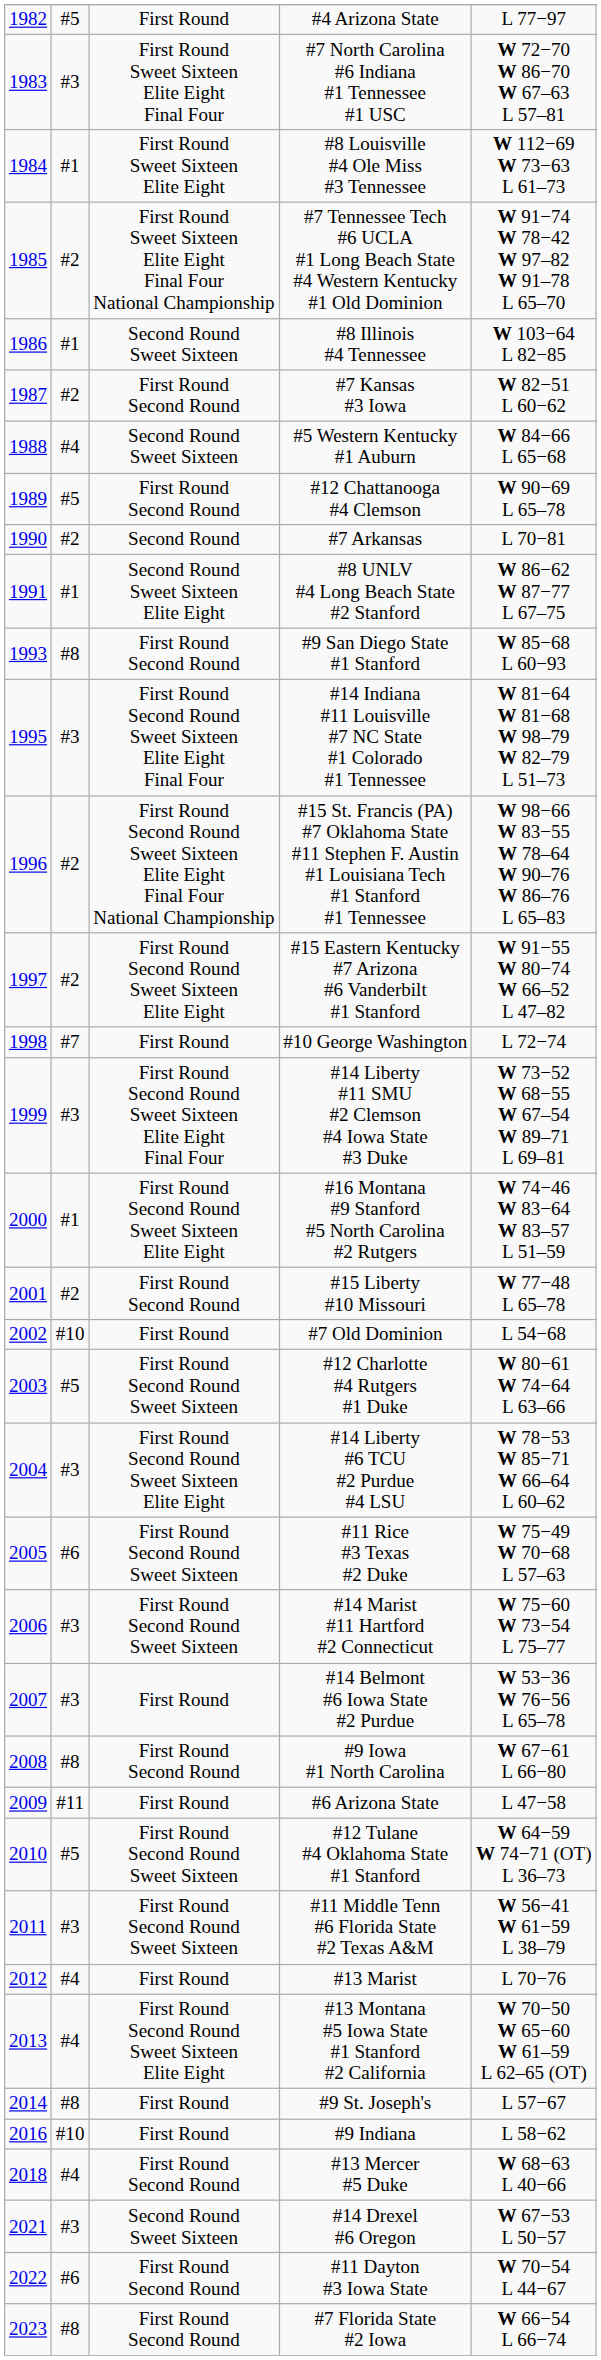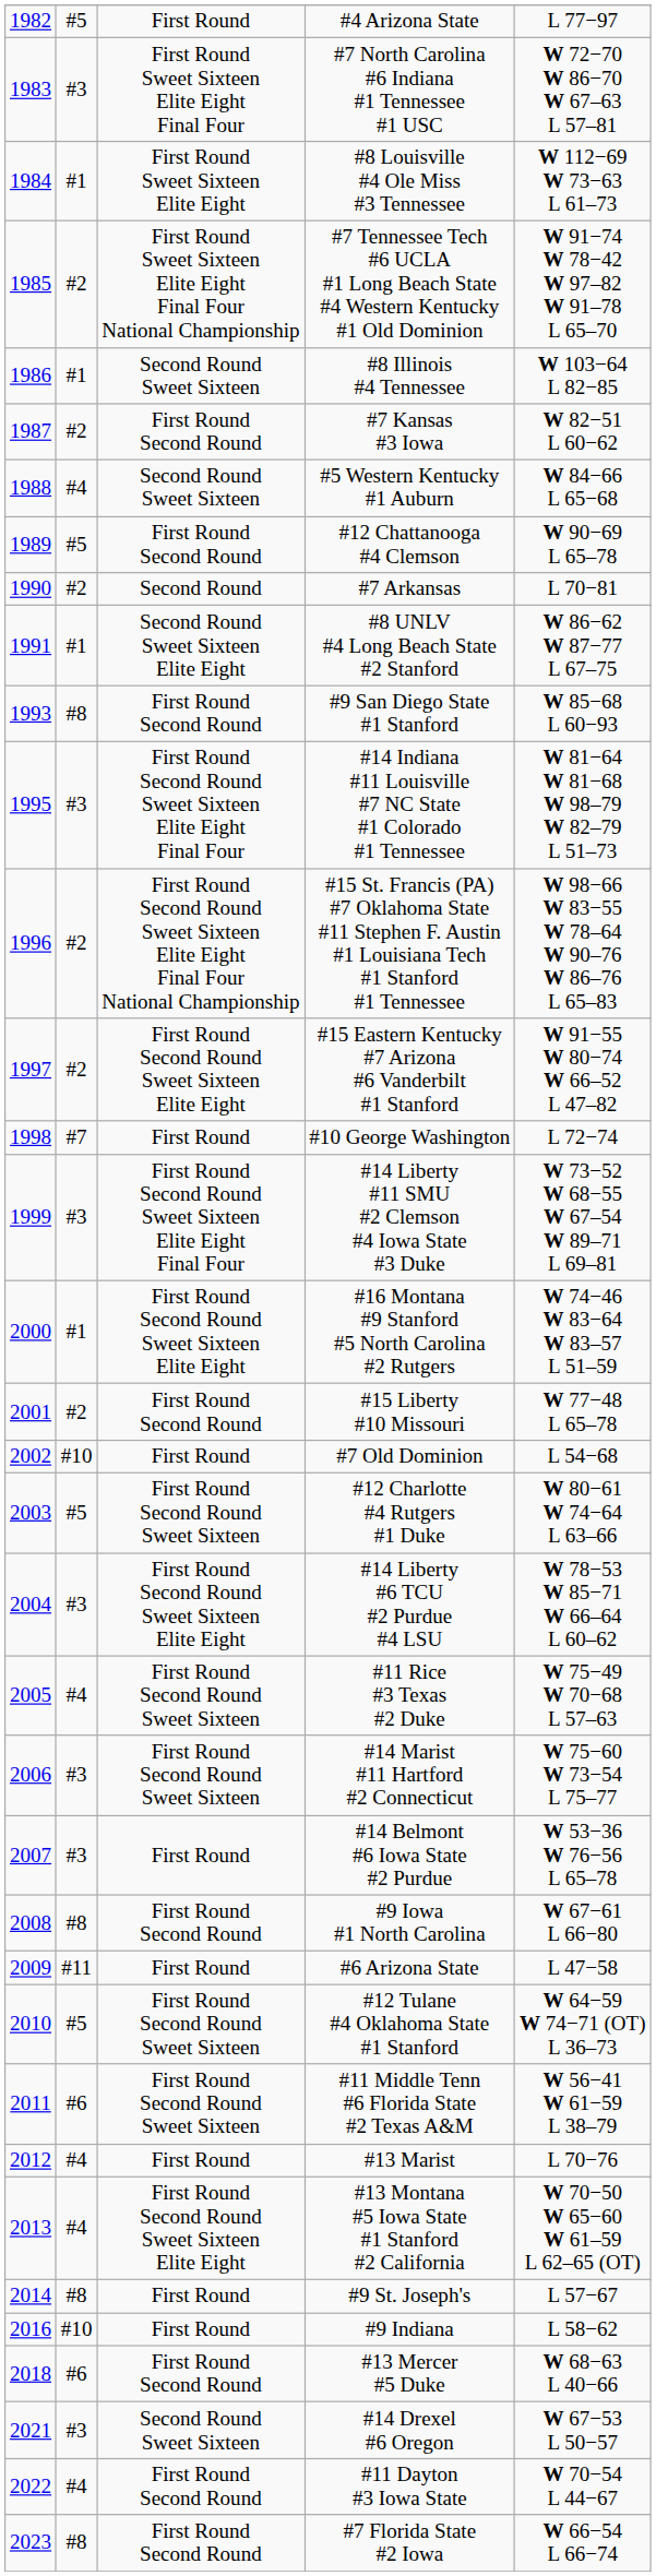#11 Rice #3 Texas #2 Duke | column 2: #6 -> #4
#11 Middle Tenn #6 Florida State #2 Texas A&M | column 2: #3 -> #6
#13 Mercer #5 Duke | column 2: #4 -> #6
#11 Dayton #3 Iowa State | column 2: #6 -> #4
